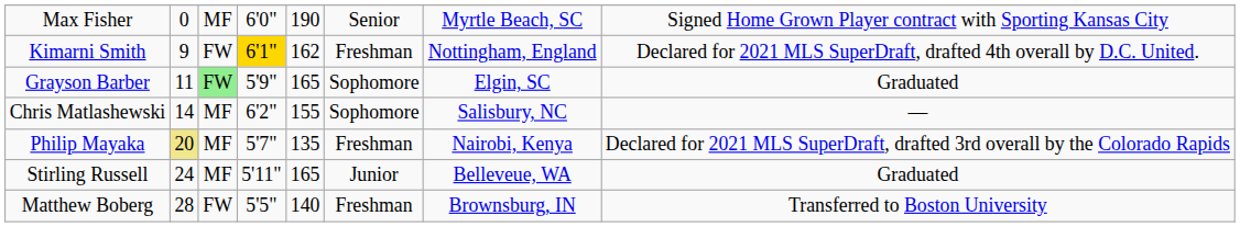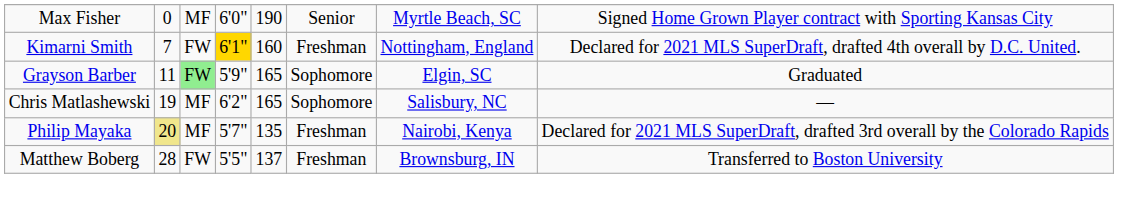Kimarni Smith | column 2: 9 -> 7
Kimarni Smith | column 5: 162 -> 160
Chris Matlashewski | column 2: 14 -> 19
Chris Matlashewski | column 5: 155 -> 165
- row: Stirling Russell | 24 | MF | 5'11" | 165 | Junior | Belleveue, WA | Graduated
Matthew Boberg | column 5: 140 -> 137
